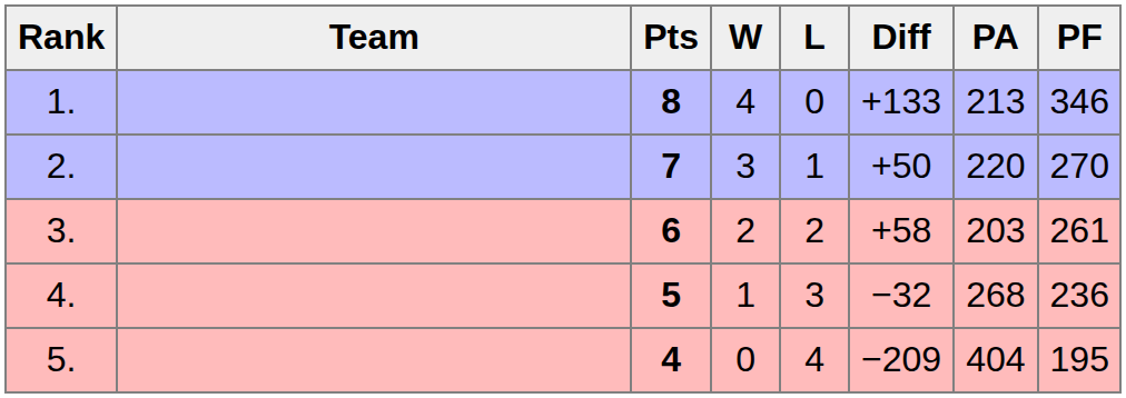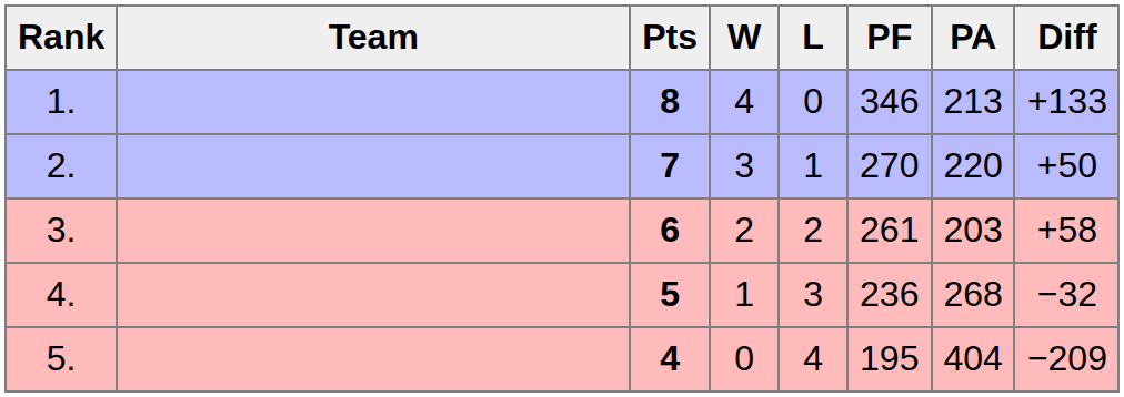columns swapped: PF <-> Diff
